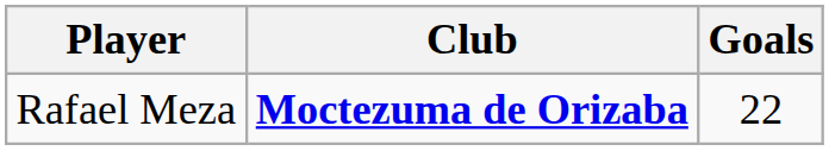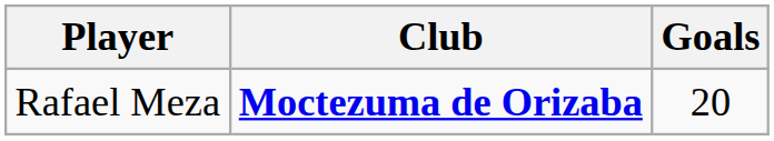Rafael Meza | Goals: 22 -> 20
